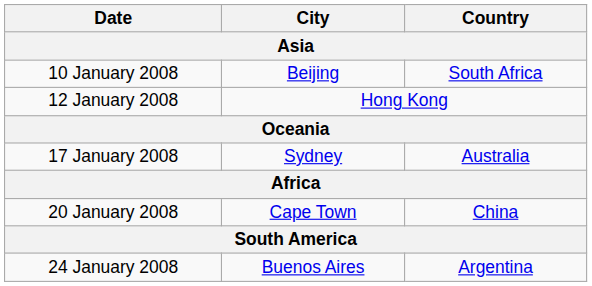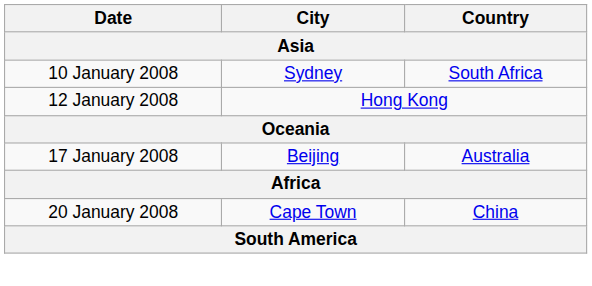10 January 2008 | City: Beijing -> Sydney
17 January 2008 | City: Sydney -> Beijing
- row: 24 January 2008 | Buenos Aires | Argentina
